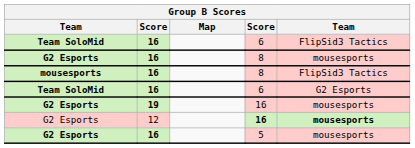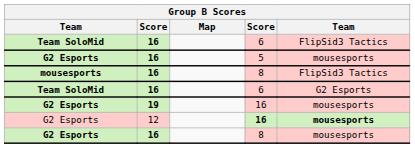rows swapped: G2 Esports / 8 <-> 5
